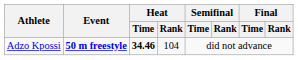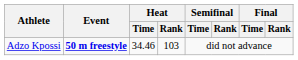Adzo Kpossi | Heat / Time: bold -> normal
Adzo Kpossi | Heat / Rank: 104 -> 103
